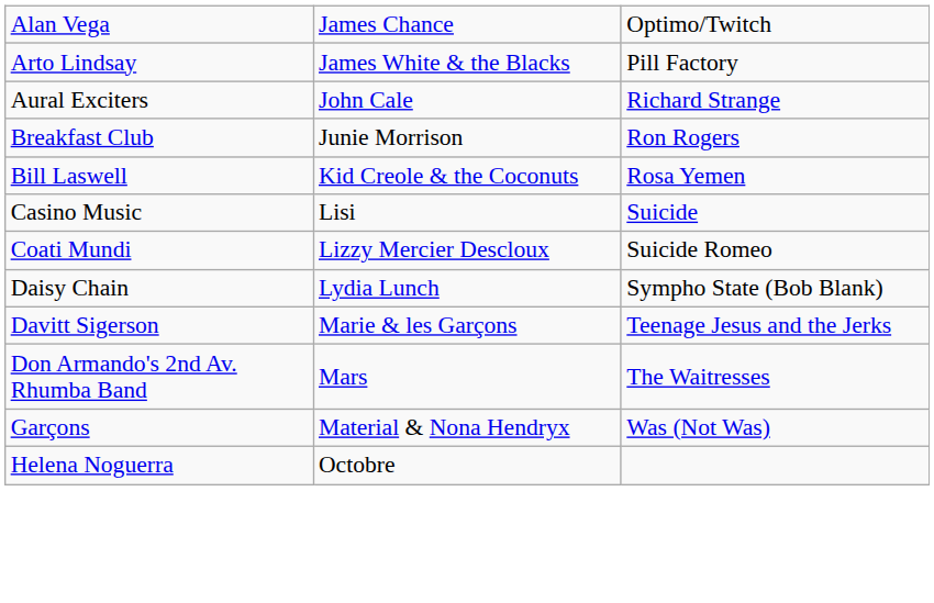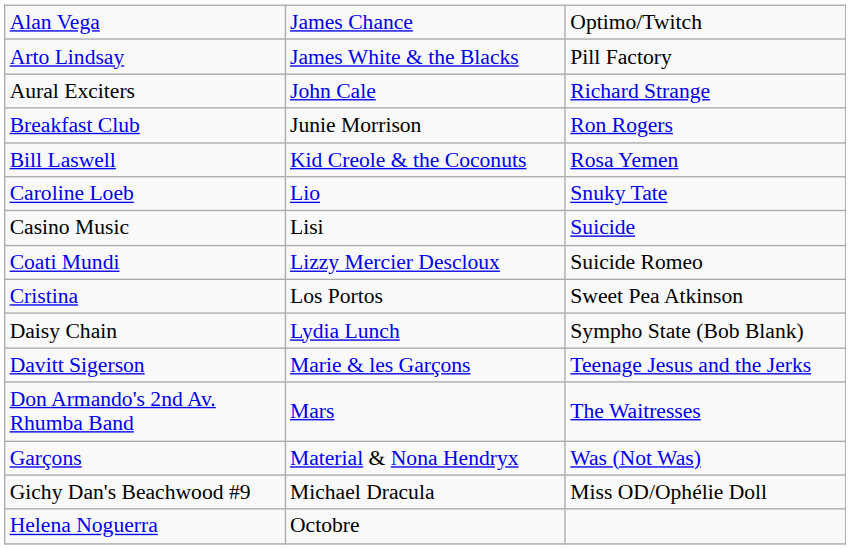+ row: Caroline Loeb | Lio | Snuky Tate
+ row: Cristina | Los Portos | Sweet Pea Atkinson
+ row: Gichy Dan's Beachwood #9 | Michael Dracula | Miss OD/Ophélie Doll
